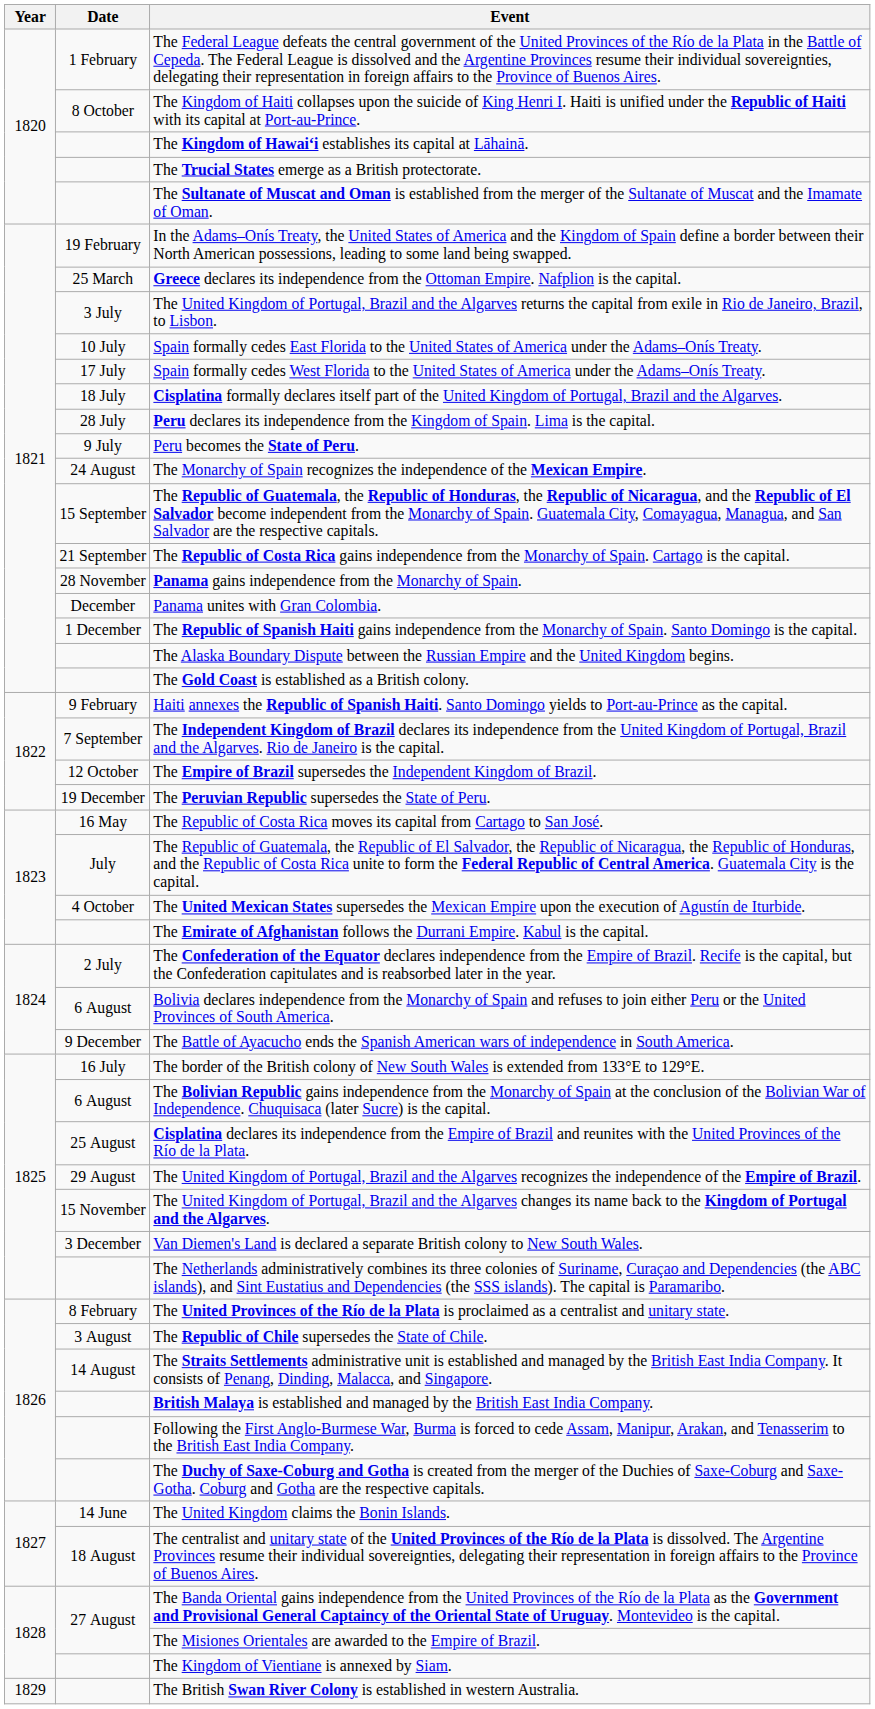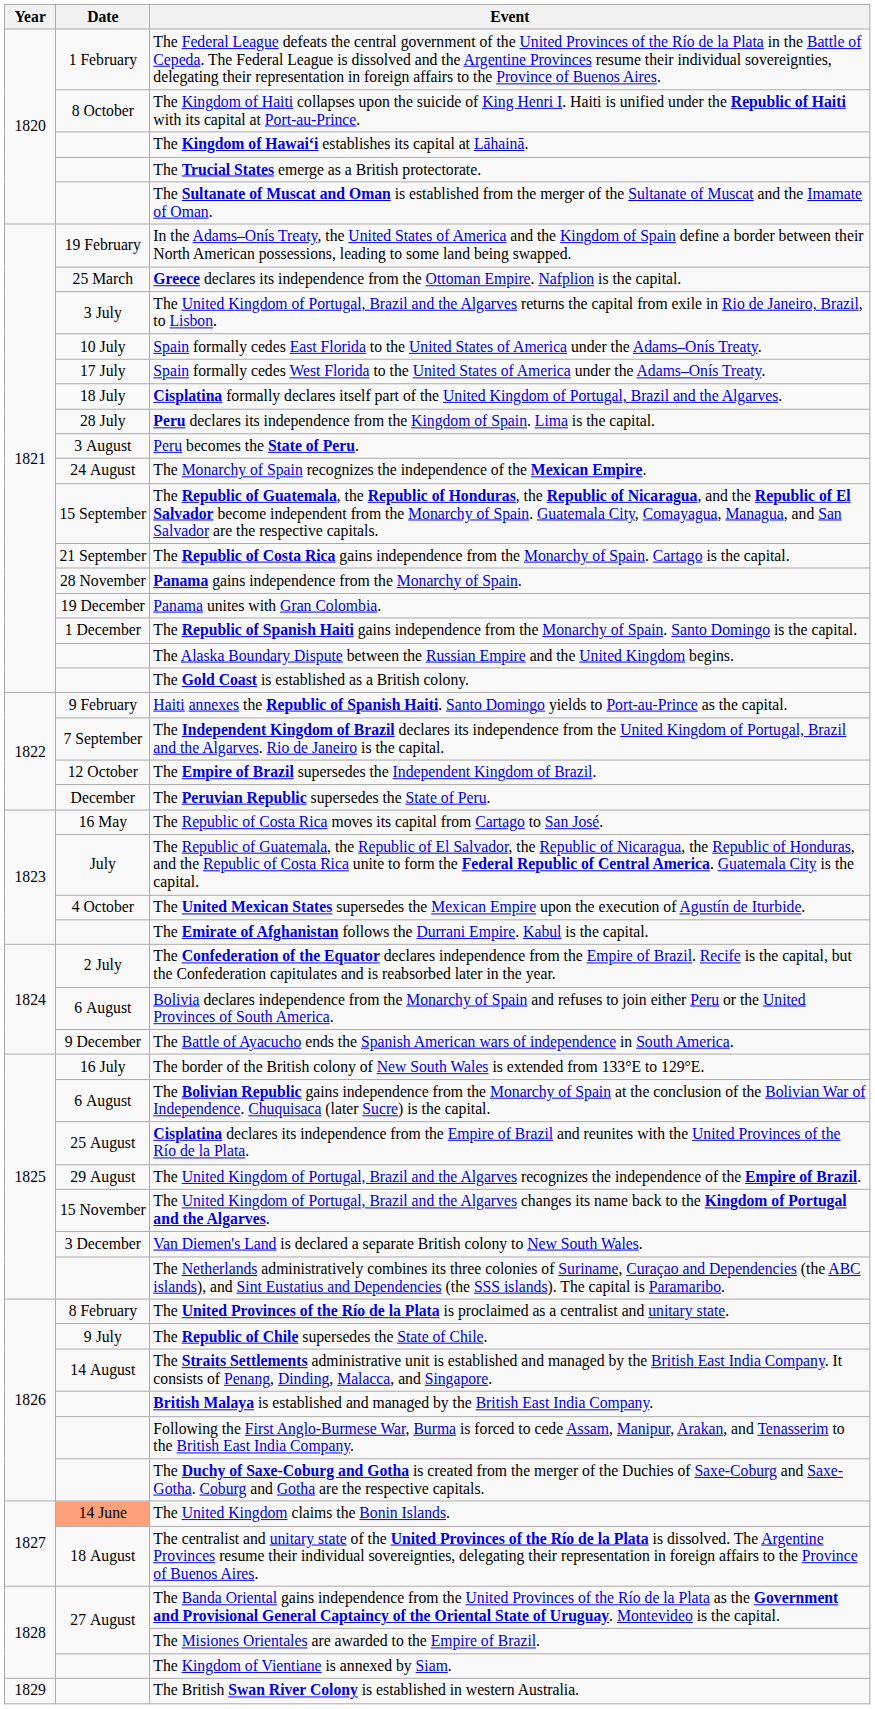Peru becomes the State of Peru. | Date: 9 July -> 3 August
Panama unites with Gran Colombia. | Date: December -> 19 December
The Peruvian Republic supersedes the State of Peru. | Date: 19 December -> December
The Republic of Chile supersedes the State of Chile. | Date: 3 August -> 9 July
The United Kingdom claims the Bonin Islands. | Date: no background -> lightsalmon background
